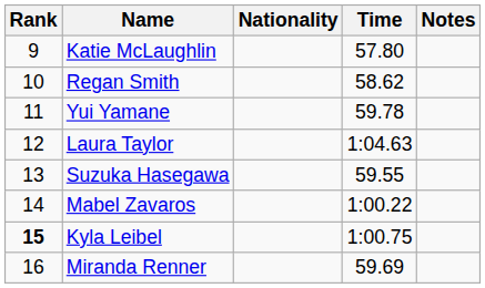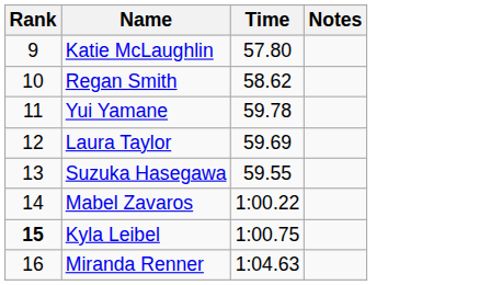- column: Nationality
Laura Taylor | Time: 1:04.63 -> 59.69
Miranda Renner | Time: 59.69 -> 1:04.63
